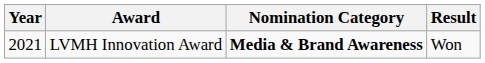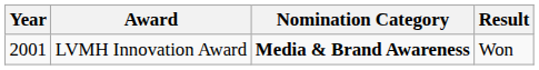LVMH Innovation Award | Year: 2021 -> 2001
